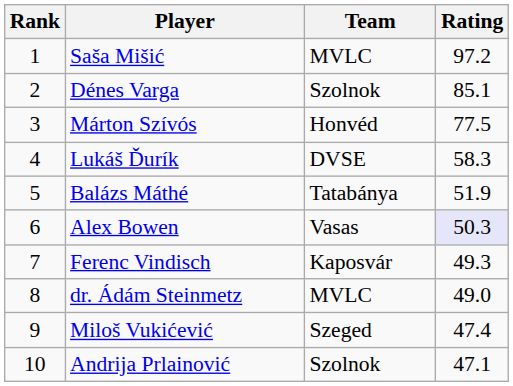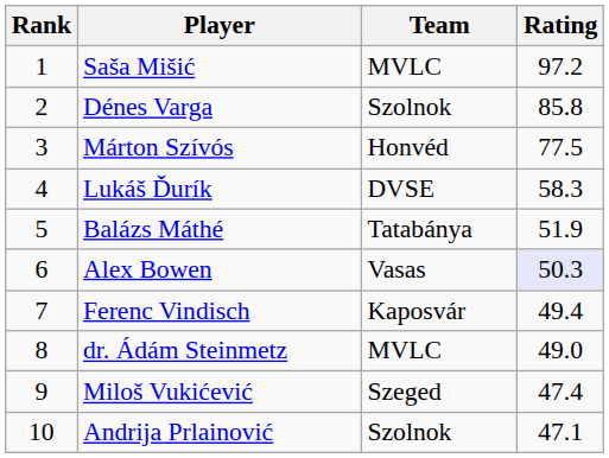Dénes Varga | Rating: 85.1 -> 85.8
Ferenc Vindisch | Rating: 49.3 -> 49.4
